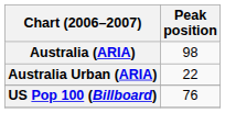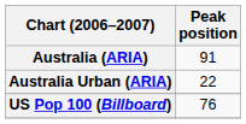Australia (ARIA) | Peak position: 98 -> 91
